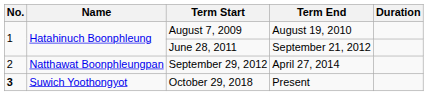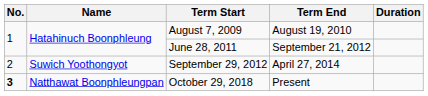September 29, 2012 | Name: Natthawat Boonphleungpan -> Suwich Yoothongyot
October 29, 2018 | Name: Suwich Yoothongyot -> Natthawat Boonphleungpan
